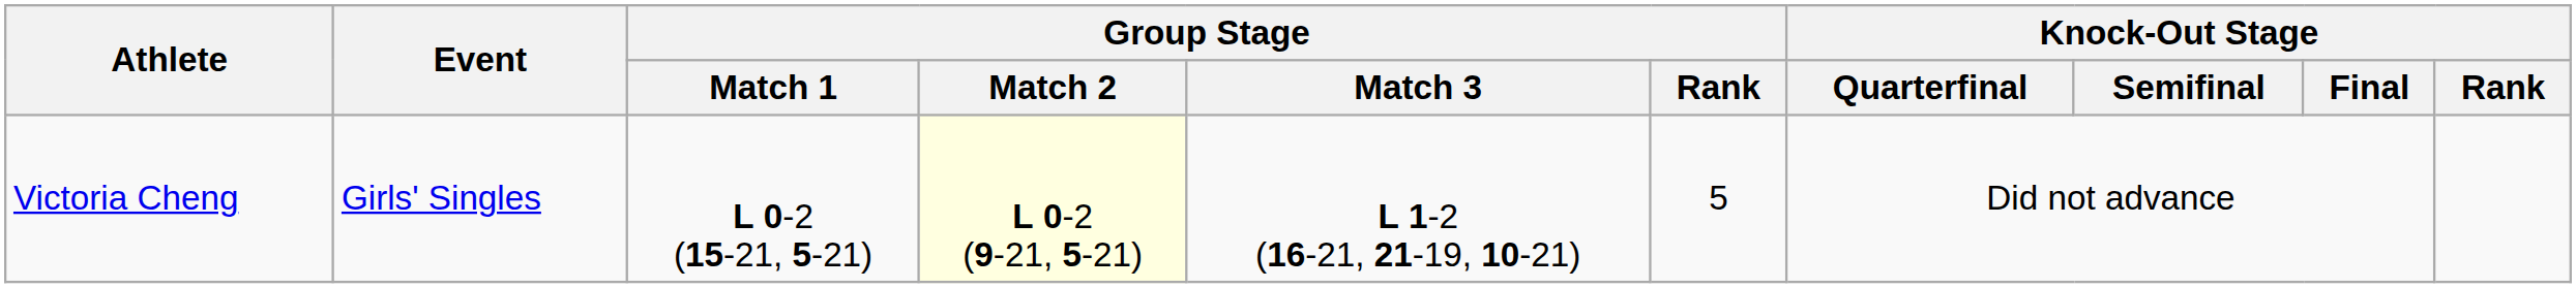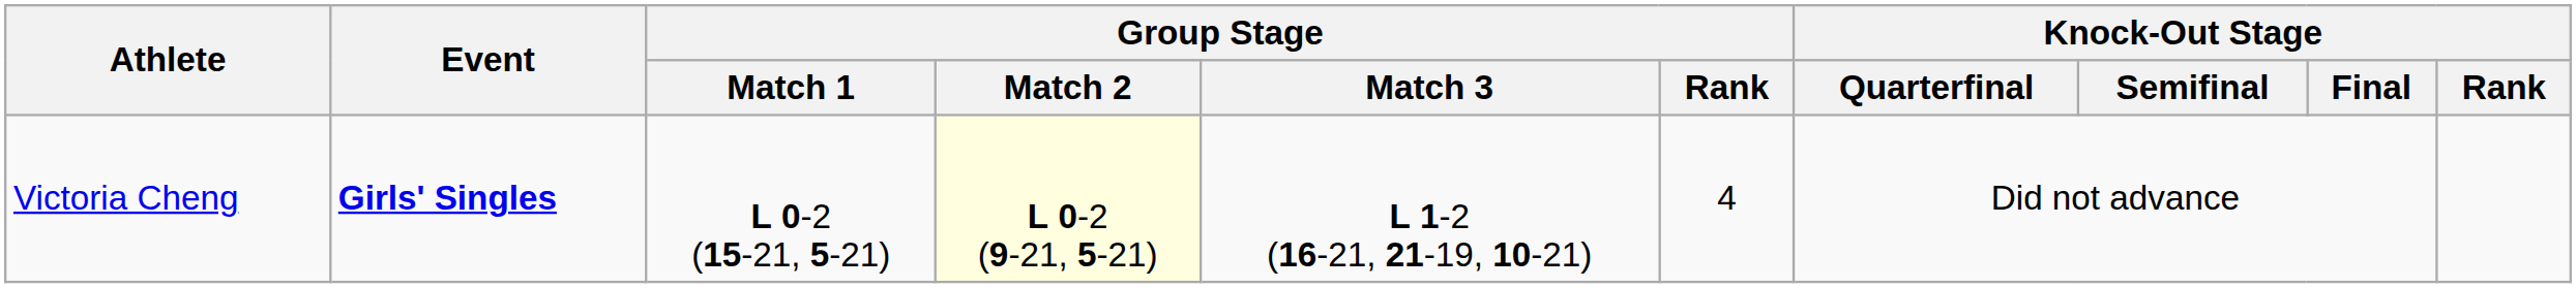Victoria Cheng | Event: normal -> bold
Victoria Cheng | Group Stage / Rank: 5 -> 4
